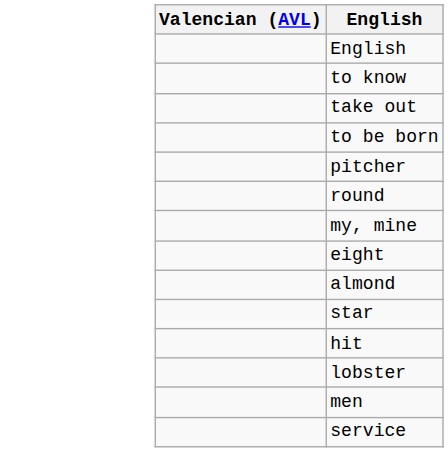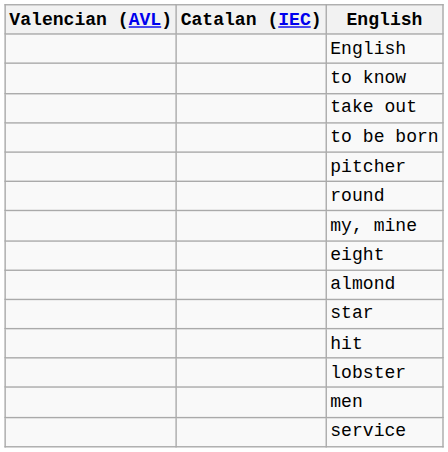+ column: Catalan (IEC)
